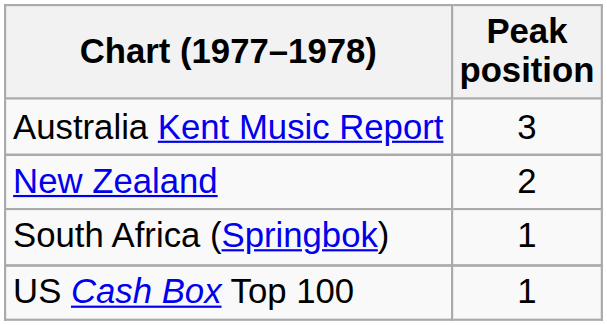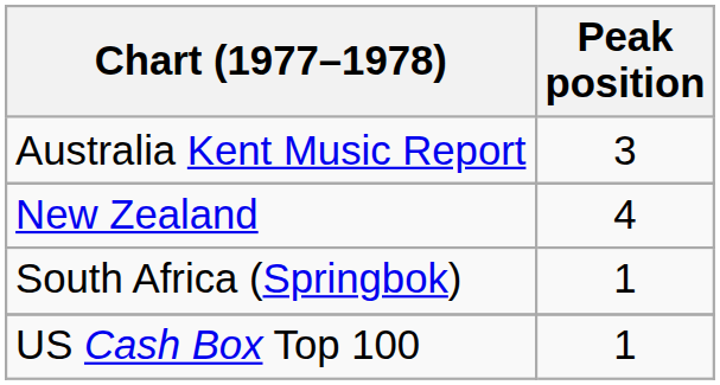New Zealand | Peak position: 2 -> 4
